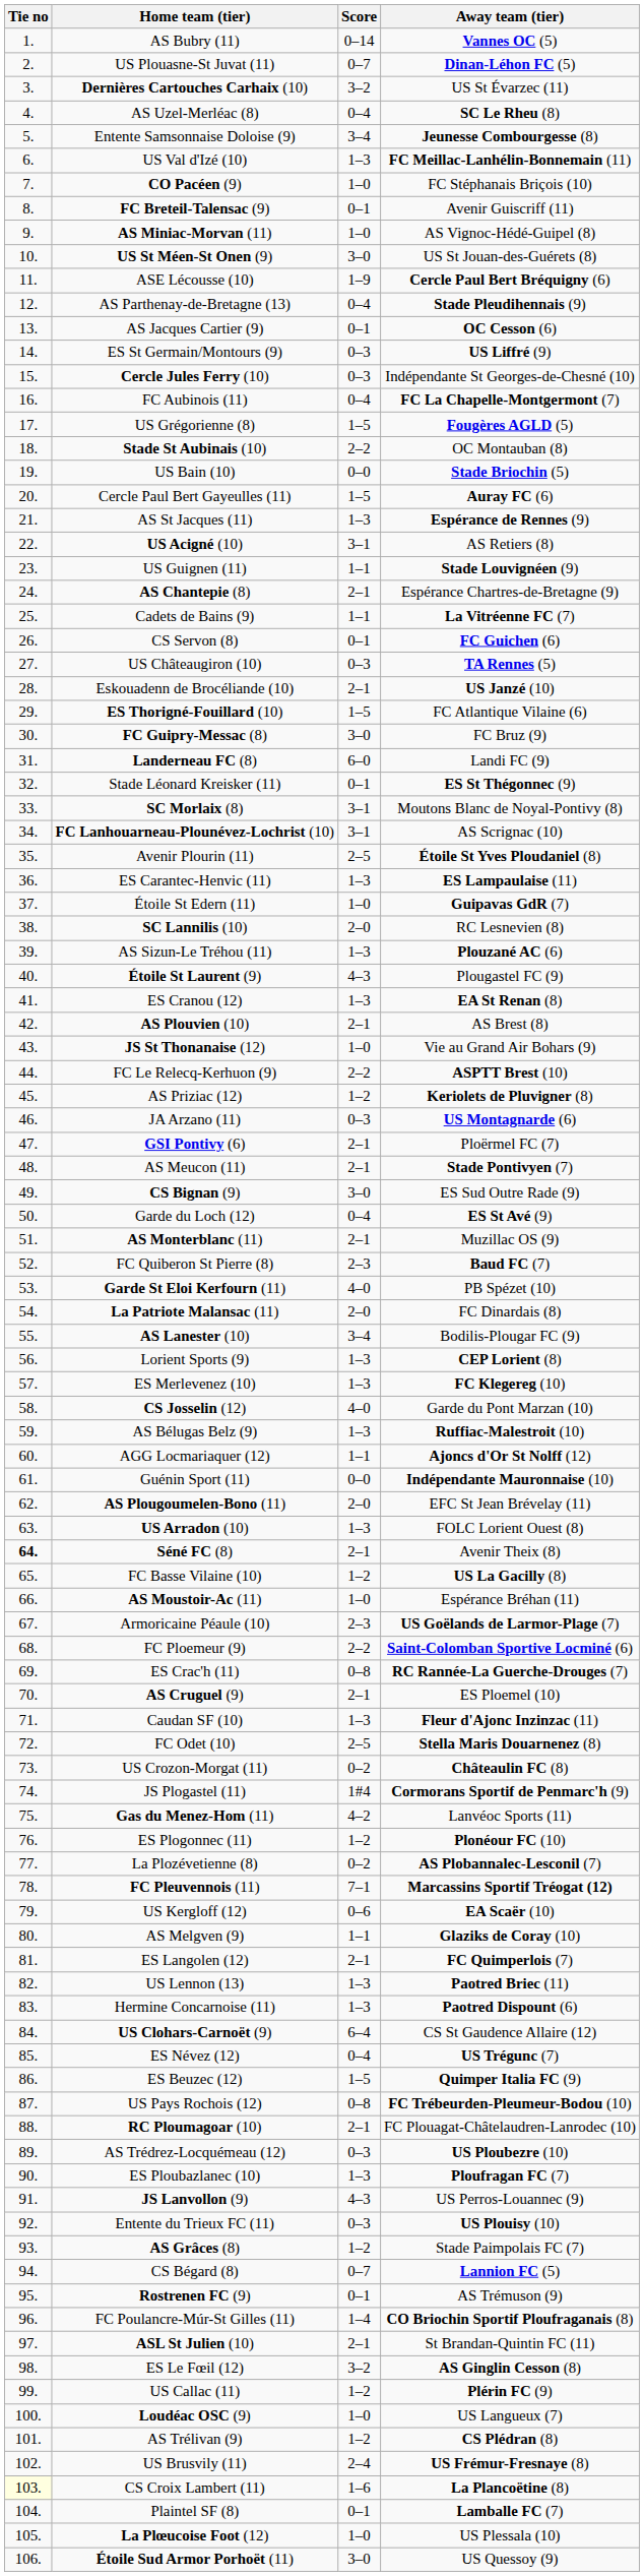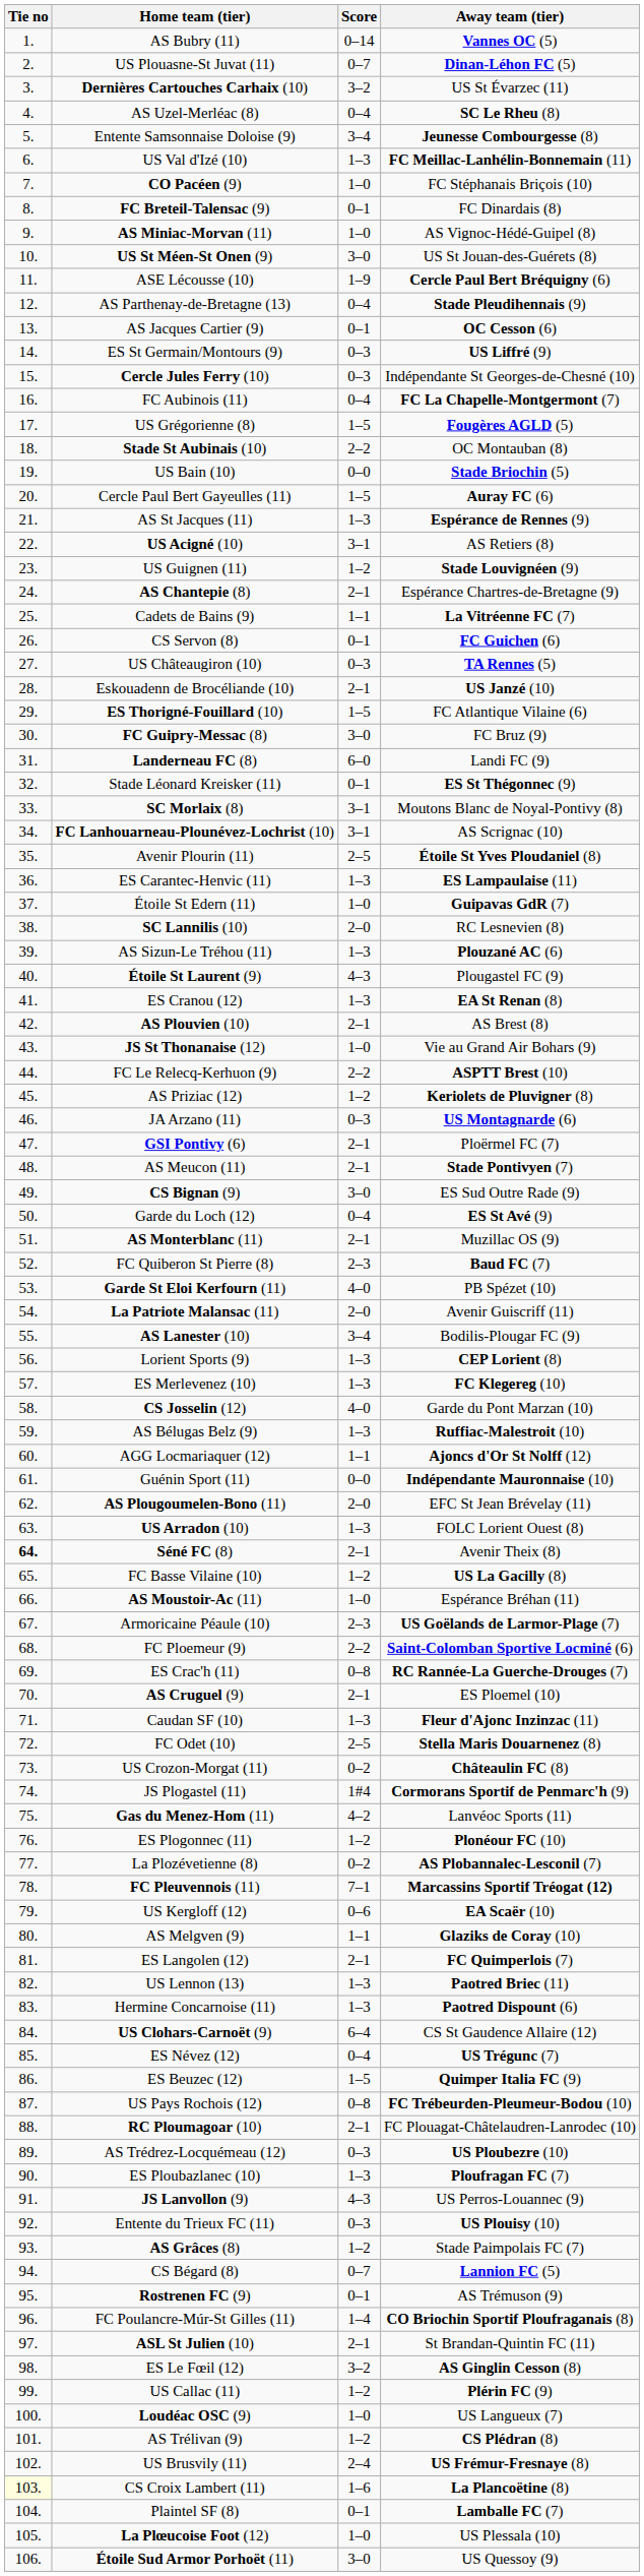FC Breteil-Talensac (9) | Away team (tier): Avenir Guiscriff (11) -> FC Dinardais (8)
US Guignen (11) | Score: 1–1 -> 1–2
La Patriote Malansac (11) | Away team (tier): FC Dinardais (8) -> Avenir Guiscriff (11)
